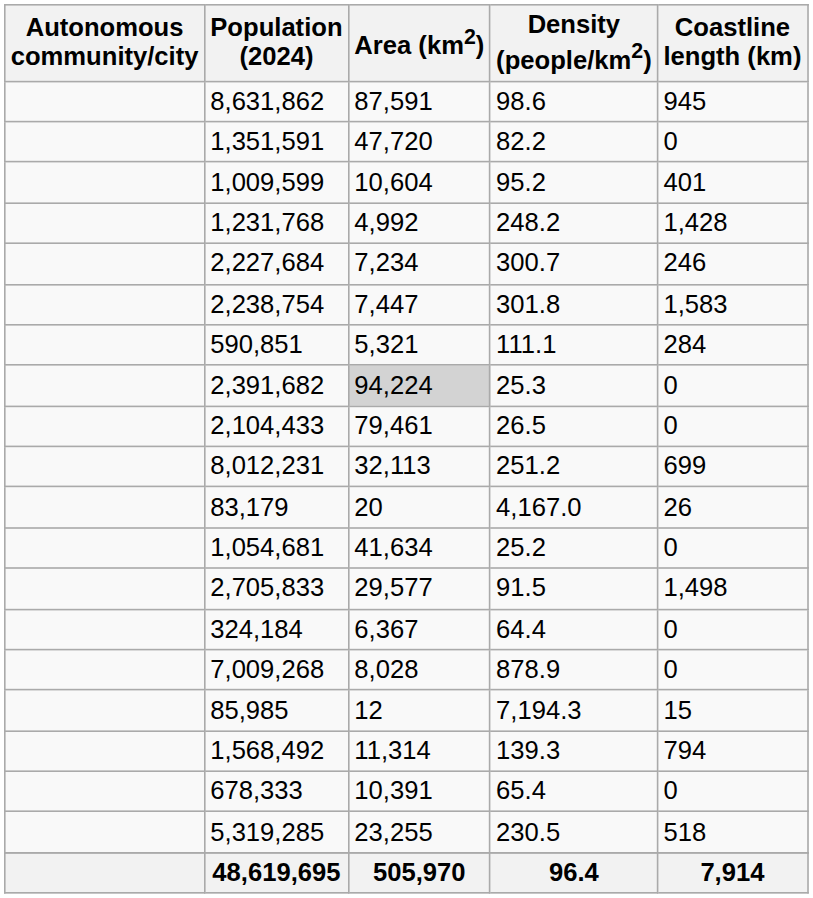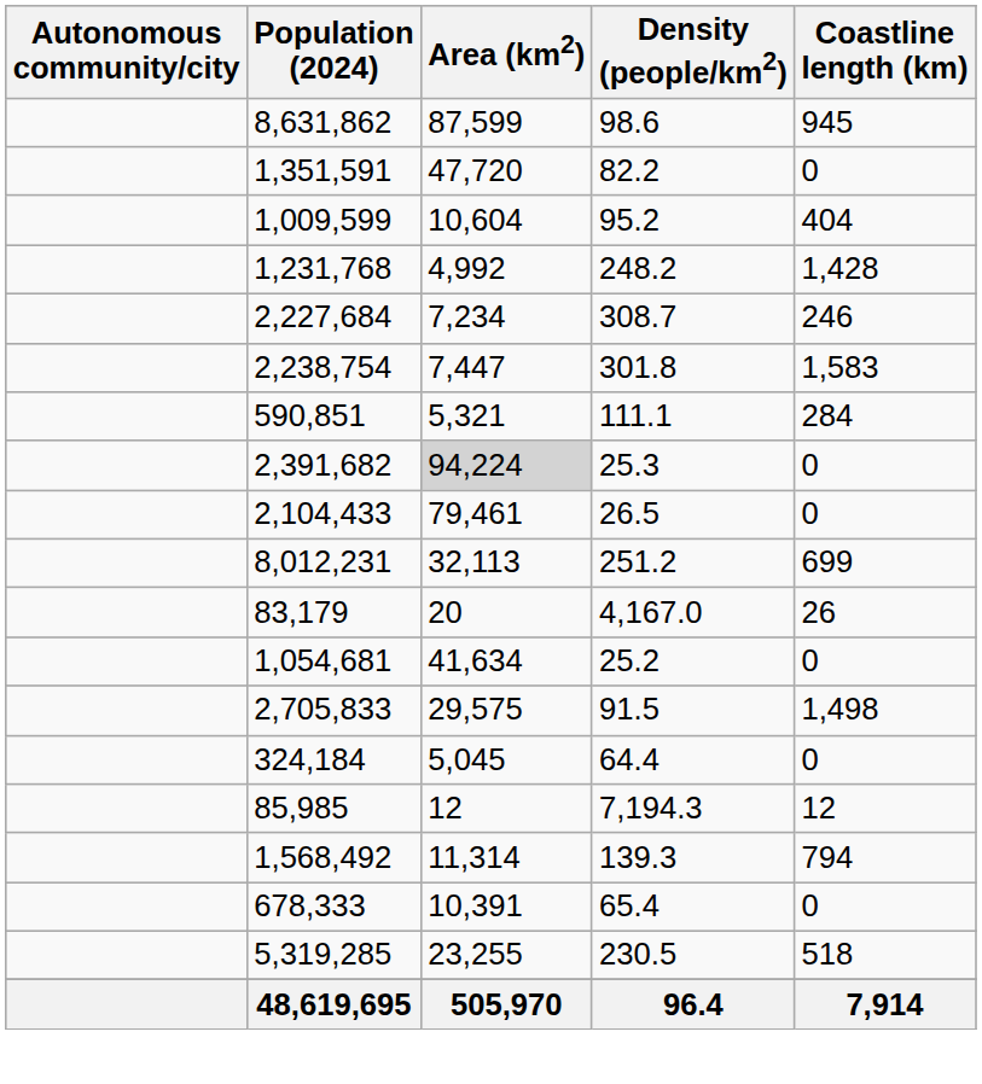8,631,862 | Area (km2): 87,591 -> 87,599
1,009,599 | Coastline length (km): 401 -> 404
2,227,684 | Density (people/km2): 300.7 -> 308.7
2,705,833 | Area (km2): 29,577 -> 29,575
324,184 | Area (km2): 6,367 -> 5,045
- row: 7,009,268 | 8,028 | 878.9 | 0
85,985 | Coastline length (km): 15 -> 12
